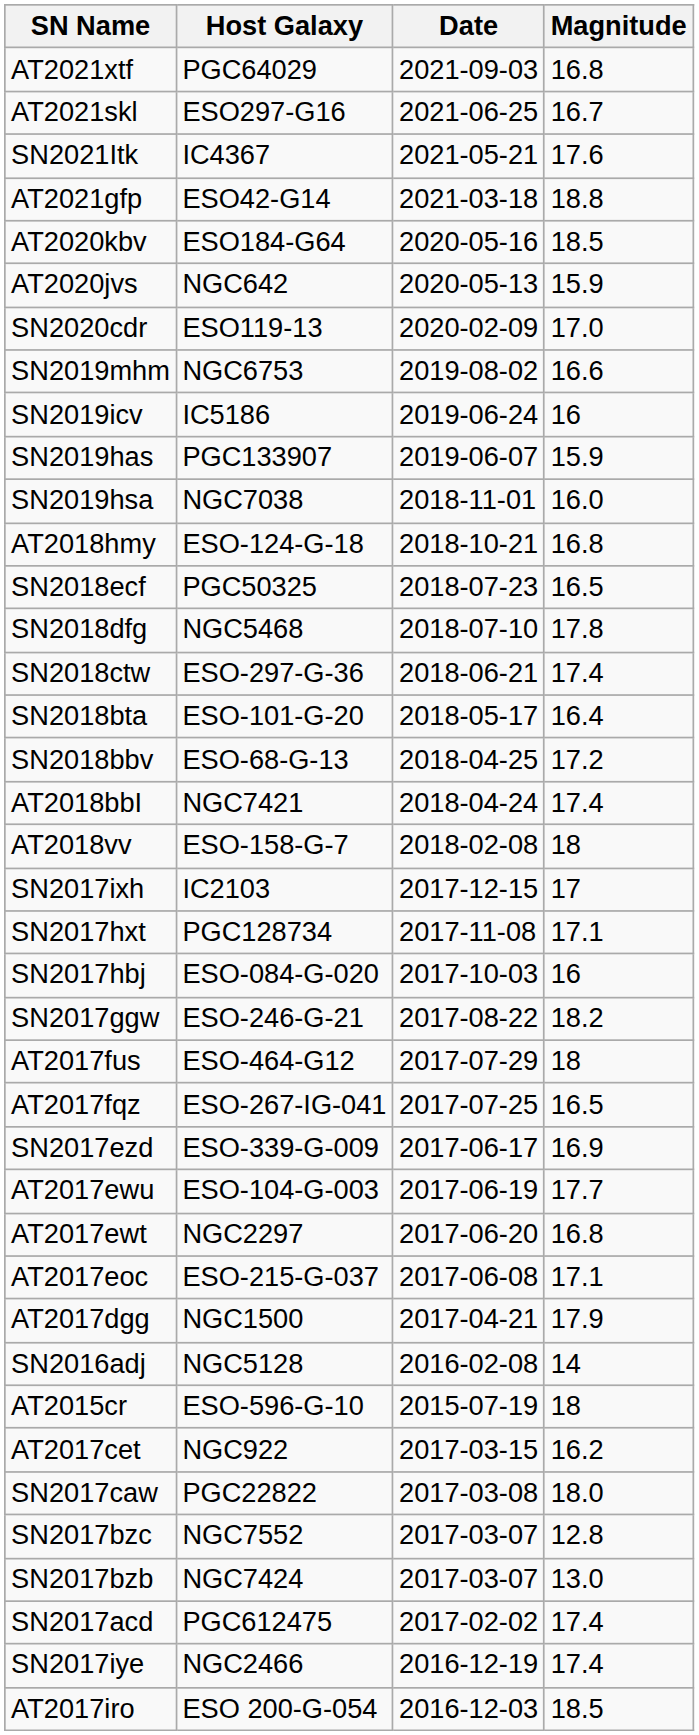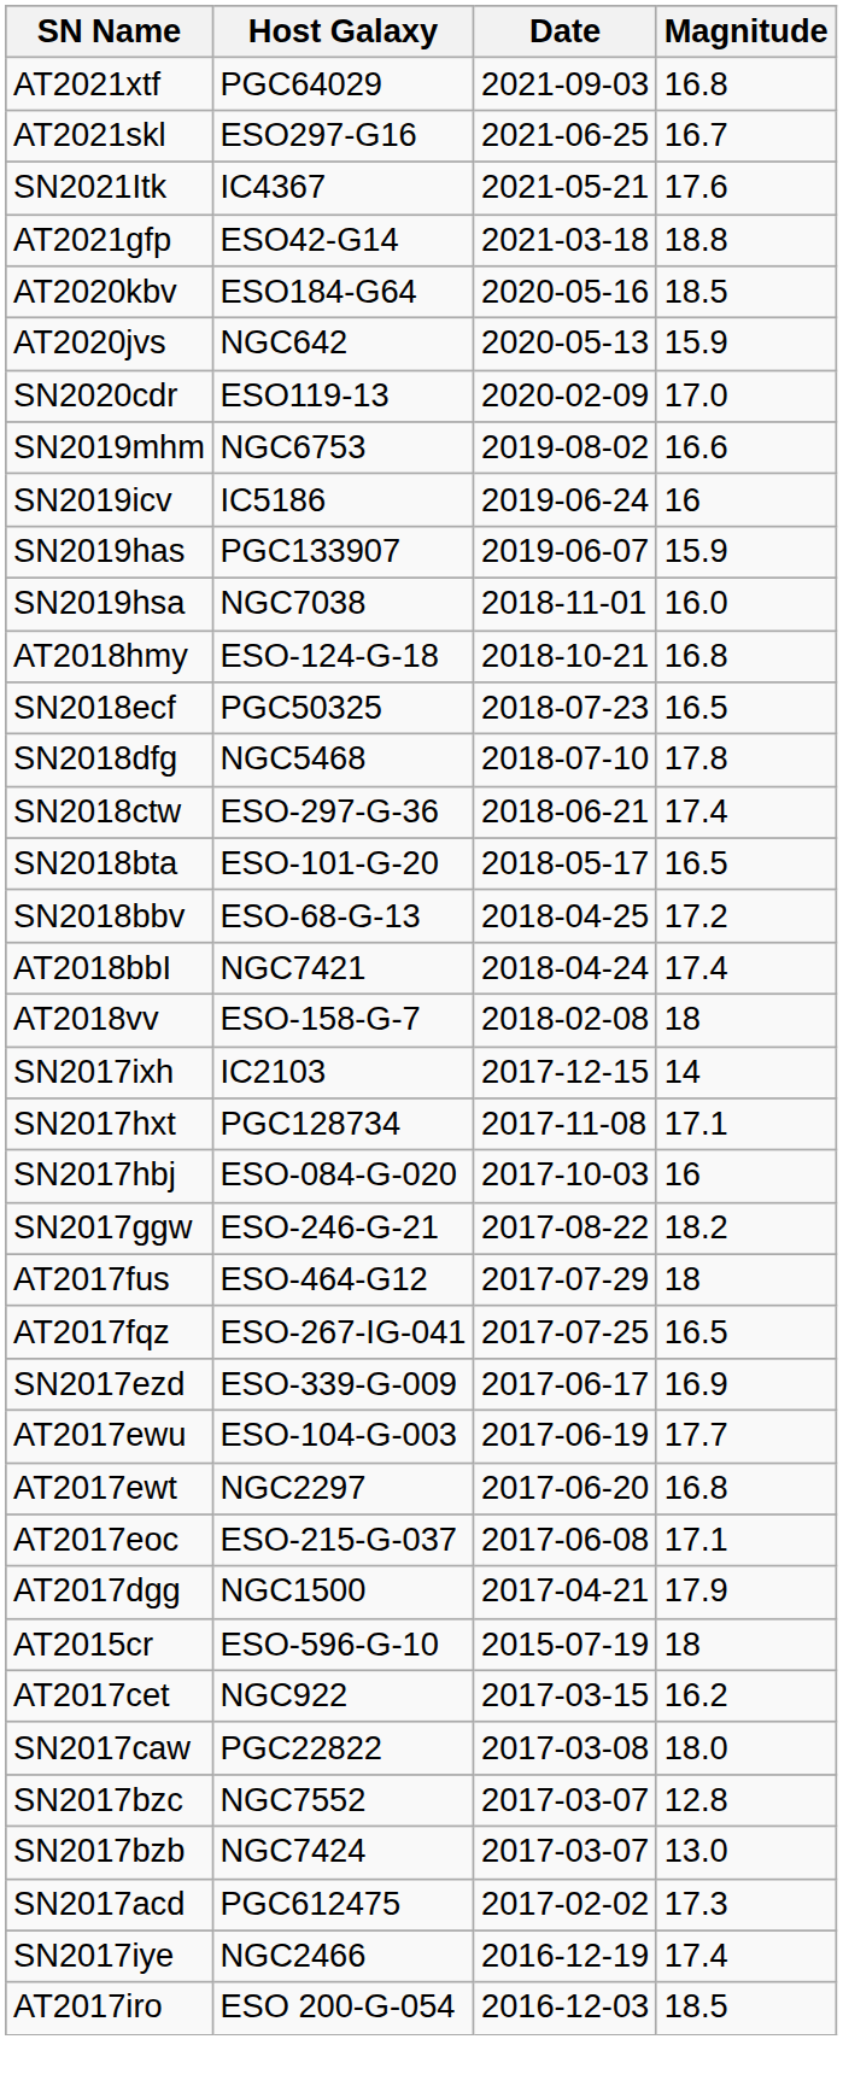SN2018bta | Magnitude: 16.4 -> 16.5
SN2017ixh | Magnitude: 17 -> 14
- row: SN2016adj | NGC5128 | 2016-02-08 | 14
SN2017acd | Magnitude: 17.4 -> 17.3
